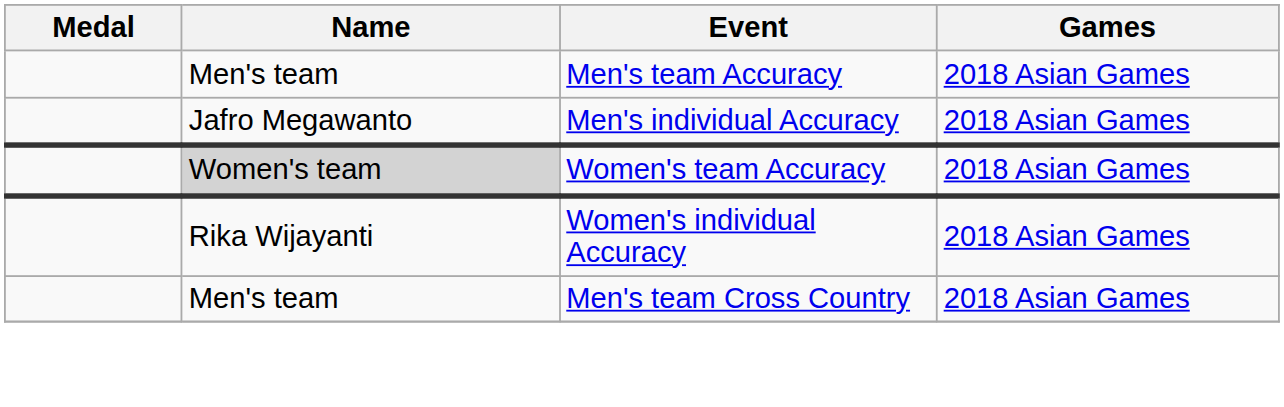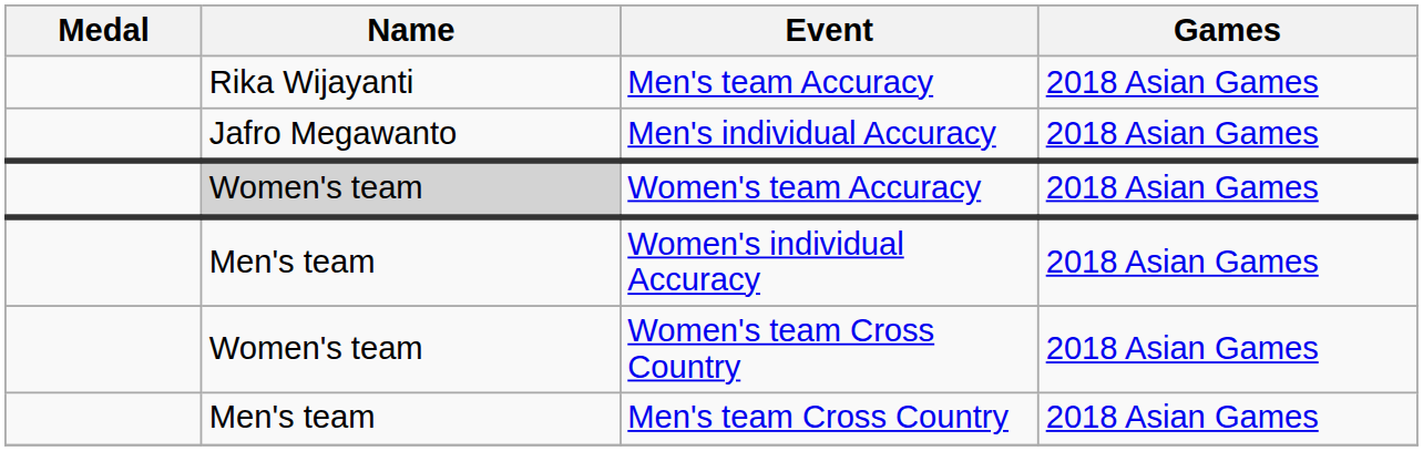Men's team Accuracy | Name: Men's team -> Rika Wijayanti
Women's individual Accuracy | Name: Rika Wijayanti -> Men's team
+ row: Women's team | Women's team Cross Country | 2018 Asian Games
